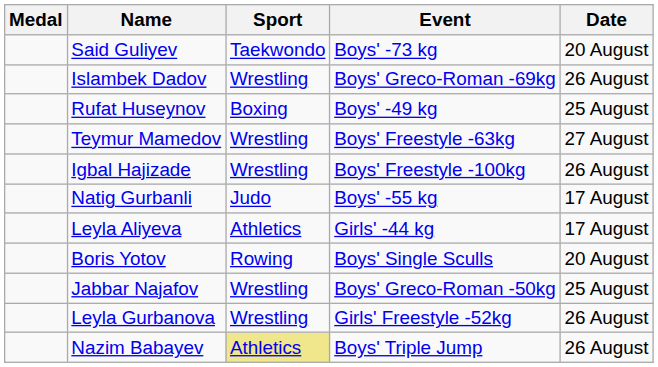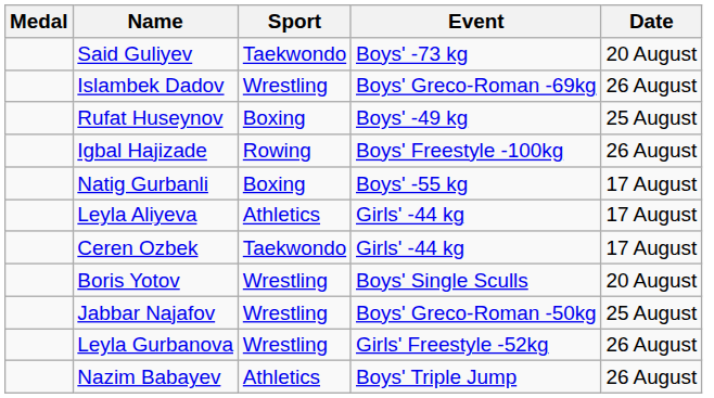- row: Teymur Mamedov | Wrestling | Boys' Freestyle -63kg | 27 August
Igbal Hajizade | Sport: Wrestling -> Rowing
Natig Gurbanli | Sport: Judo -> Boxing
+ row: Ceren Ozbek | Taekwondo | Girls' -44 kg | 17 August
Boris Yotov | Sport: Rowing -> Wrestling
Nazim Babayev | Sport: khaki background -> no background
